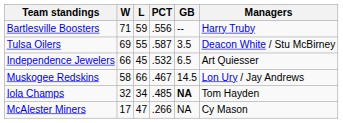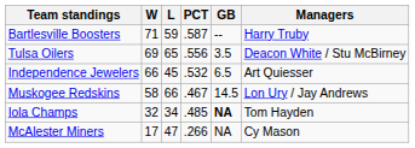Bartlesville Boosters | PCT: .556 -> .587
Tulsa Oilers | L: 55 -> 65
Tulsa Oilers | PCT: .587 -> .556
